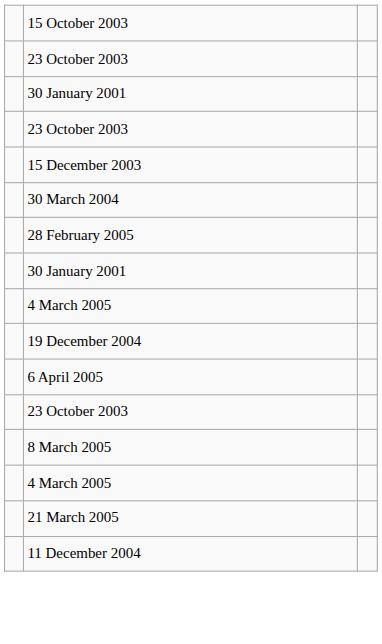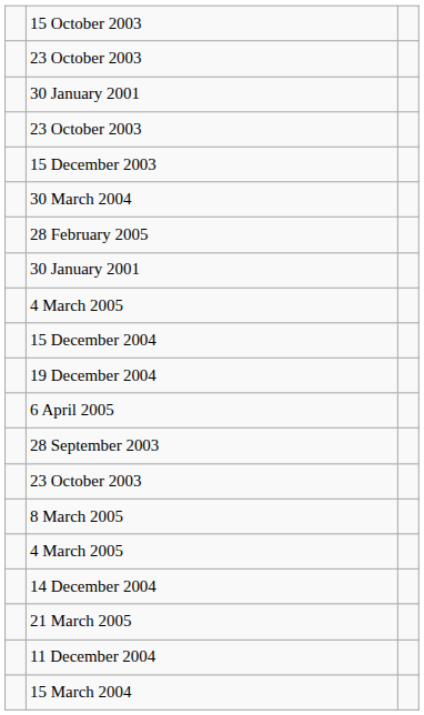+ row: 15 December 2004
+ row: 28 September 2003
+ row: 14 December 2004
+ row: 15 March 2004
